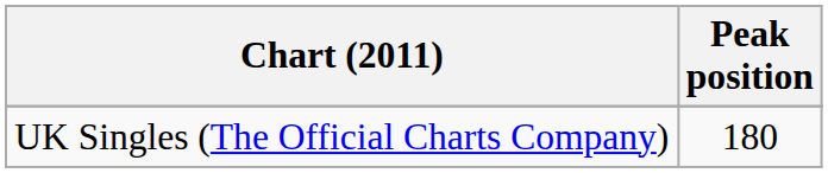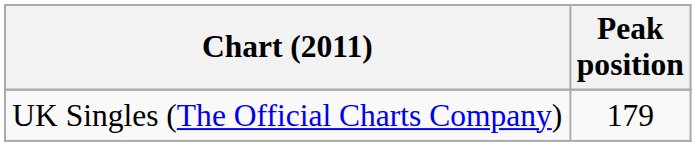UK Singles (The Official Charts Company) | Peak position: 180 -> 179
